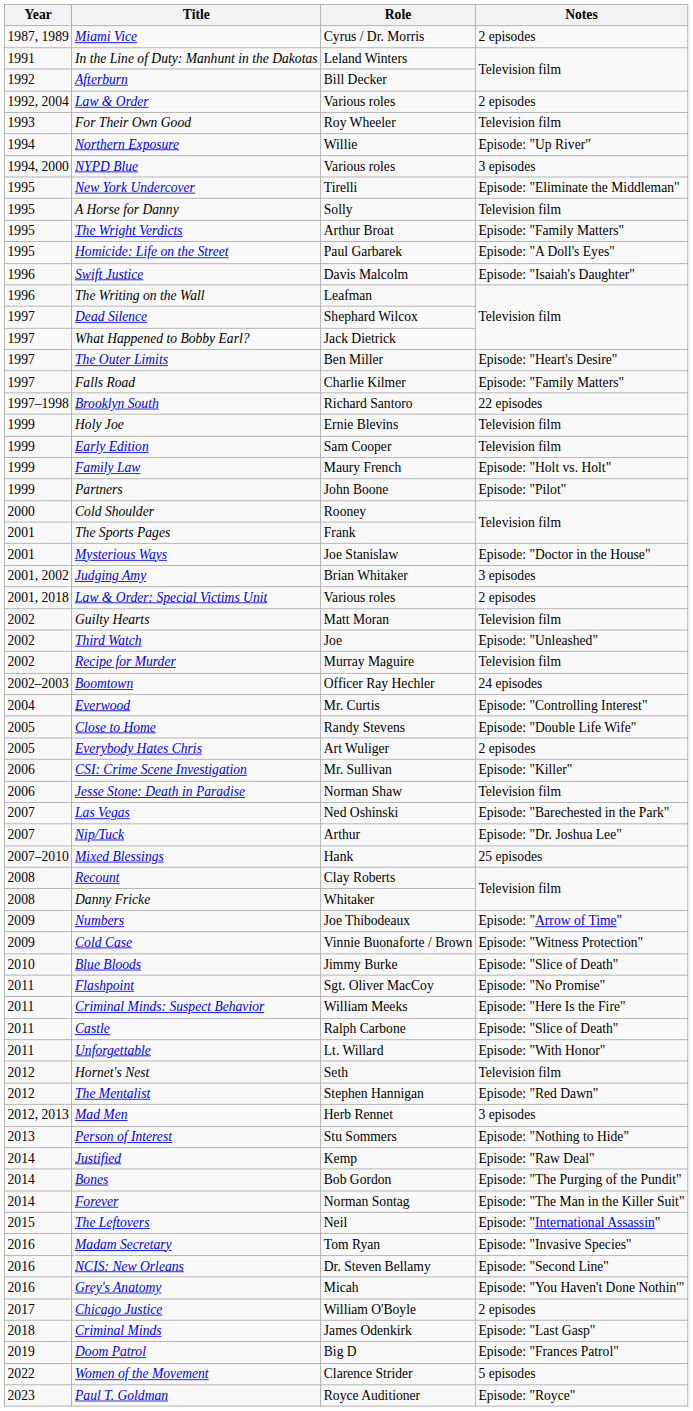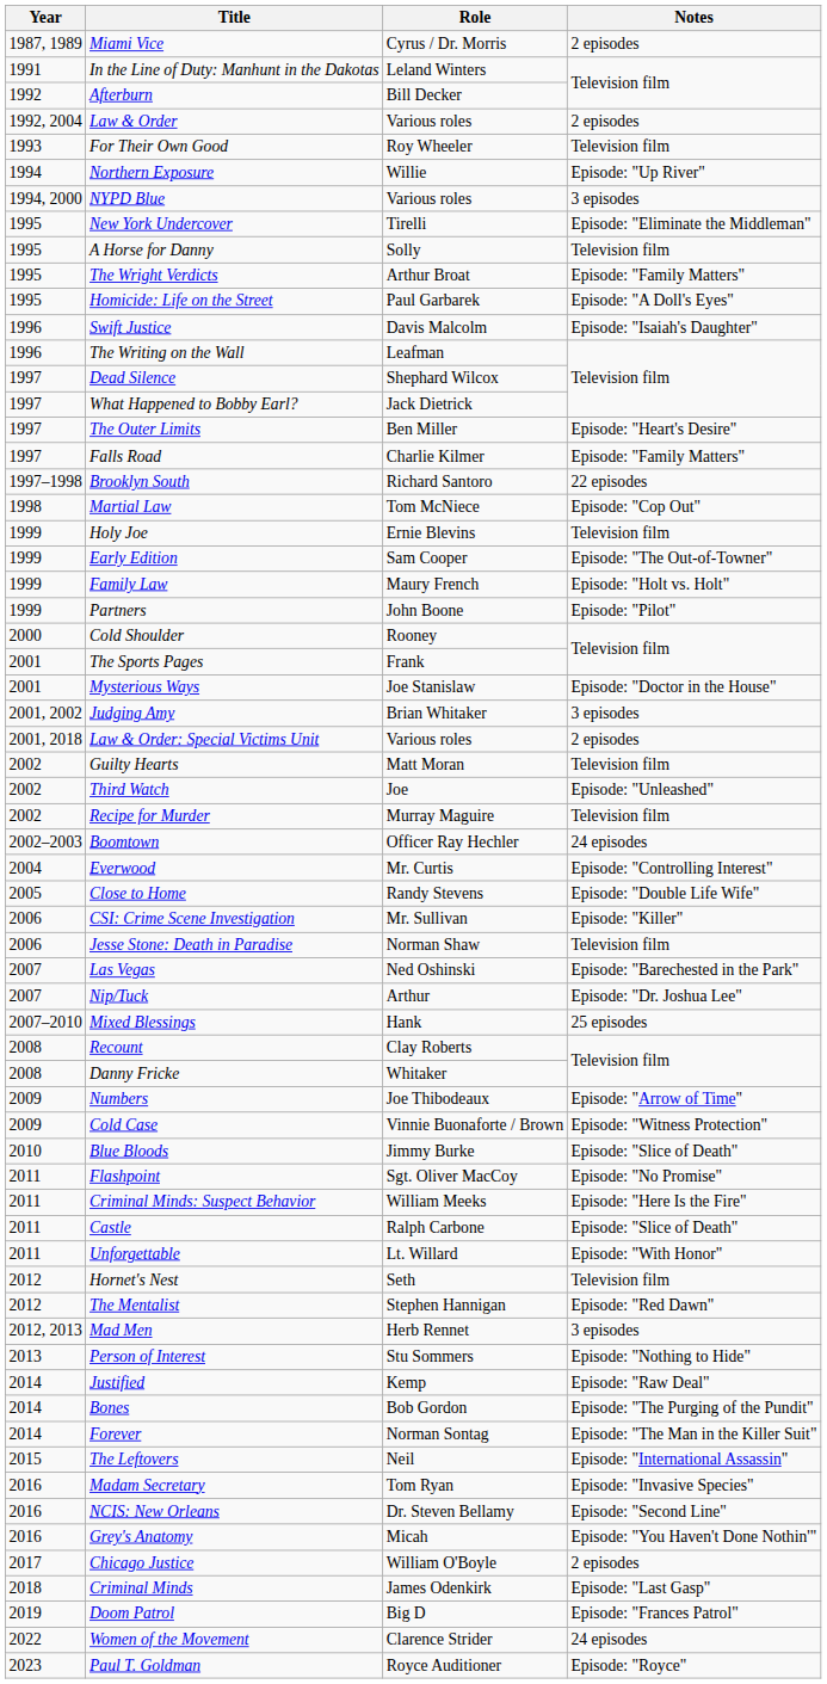+ row: 1998 | Martial Law | Tom McNiece | Episode: "Cop Out"
Early Edition | Notes: Television film -> Episode: "The Out-of-Towner"
- row: 2005 | Everybody Hates Chris | Art Wuliger | 2 episodes
Women of the Movement | Notes: 5 episodes -> 24 episodes
